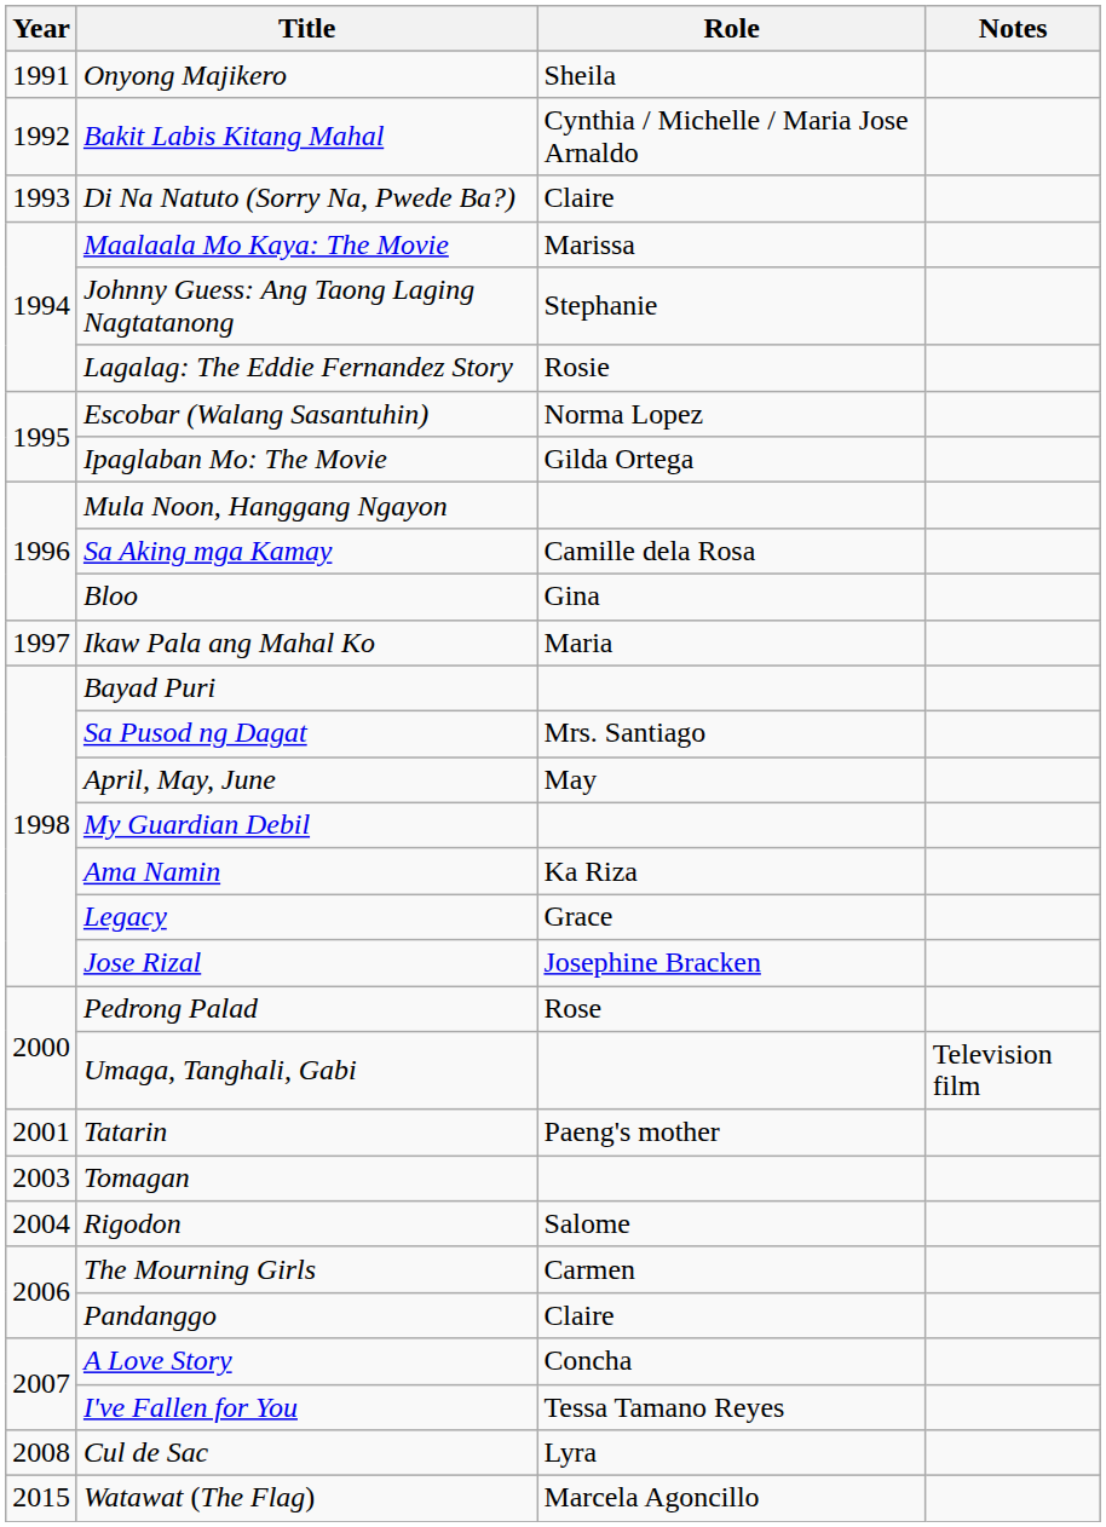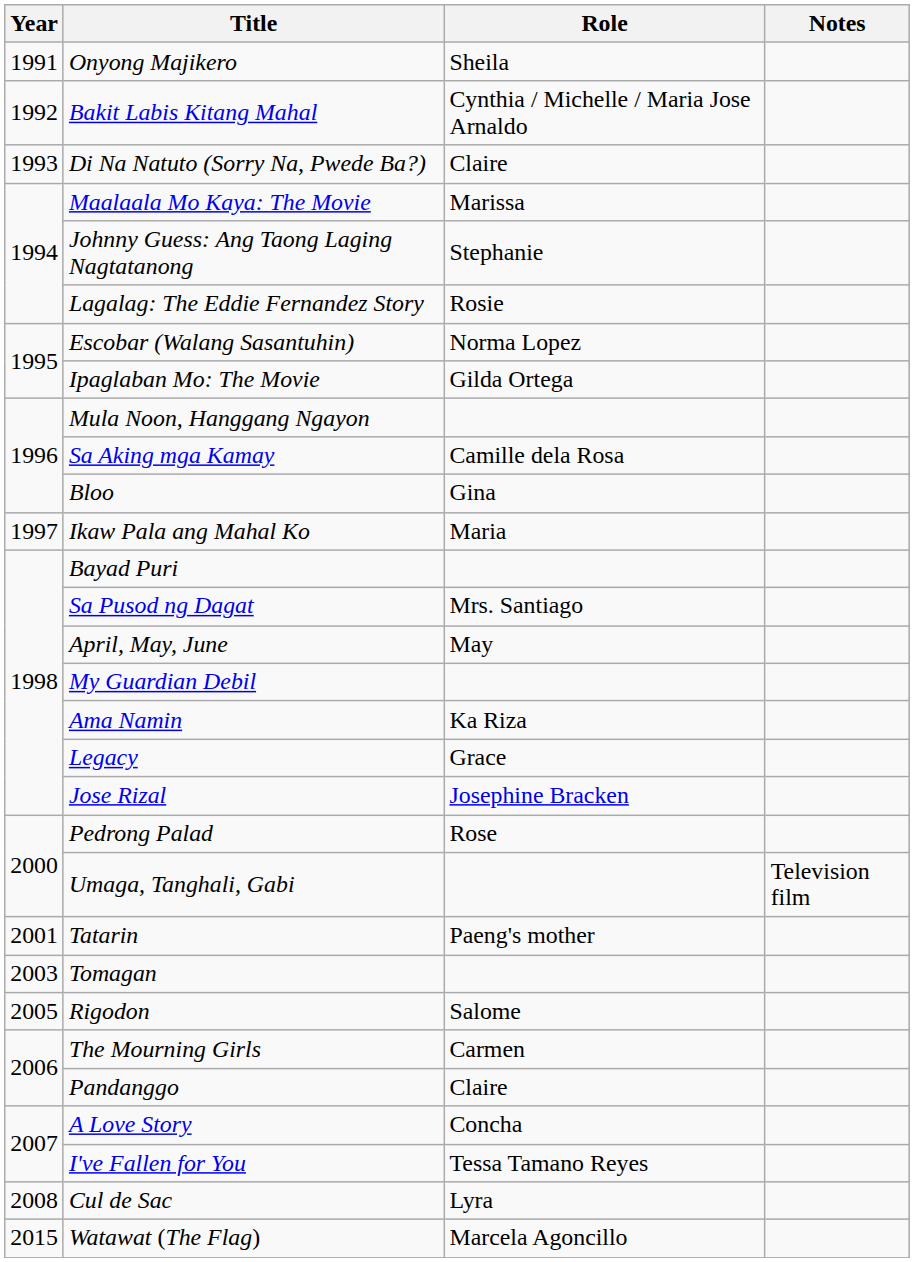Rigodon | Year: 2004 -> 2005
